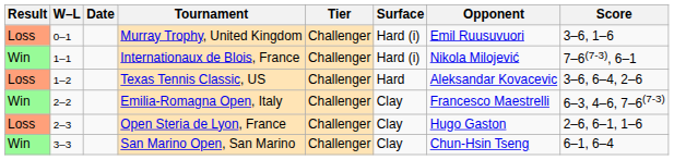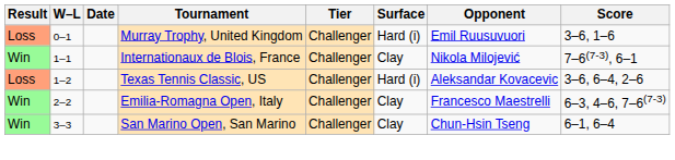Internationaux de Blois, France | Surface: Hard (i) -> Clay
Texas Tennis Classic, US | Surface: Hard -> Hard (i)
- row: Loss | 2–3 | Open Steria de Lyon, France | Challenger | Clay | Hugo Gaston | 2–6, 6–1, 1–6
